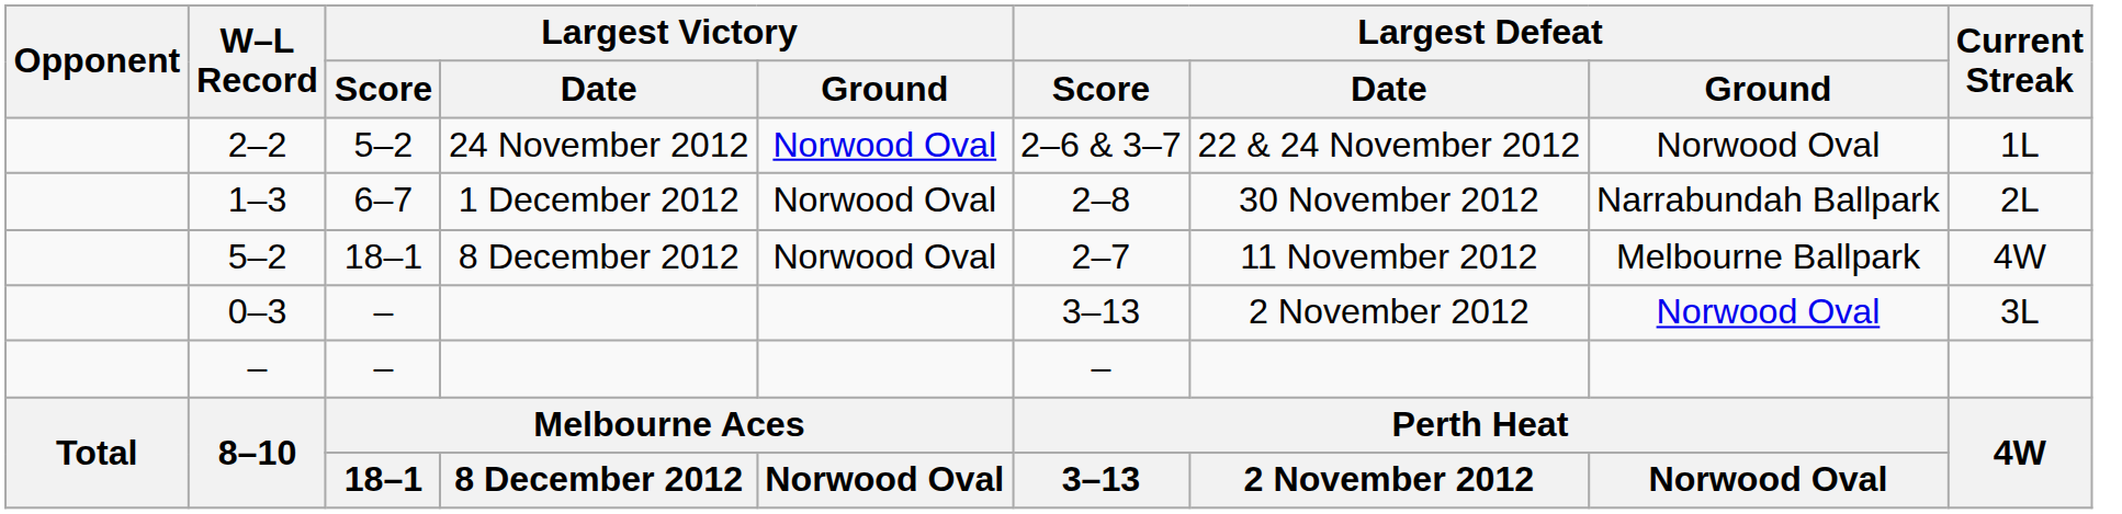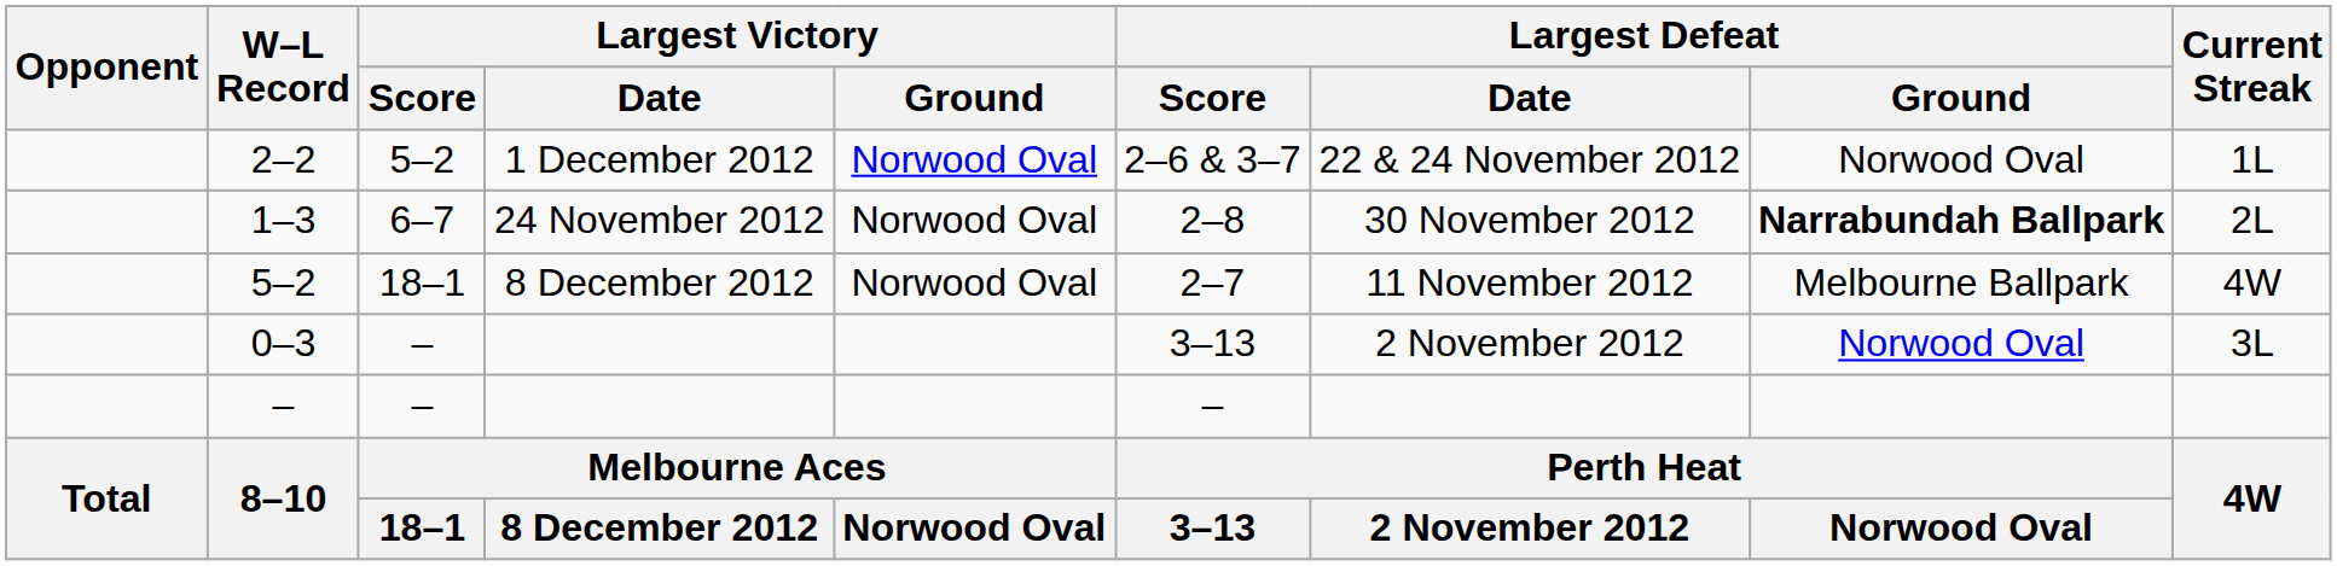2–2 | Largest Victory / Date: 24 November 2012 -> 1 December 2012
1–3 | Largest Victory / Date: 1 December 2012 -> 24 November 2012
1–3 | Largest Defeat / Ground: normal -> bold
